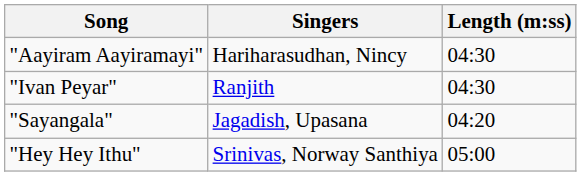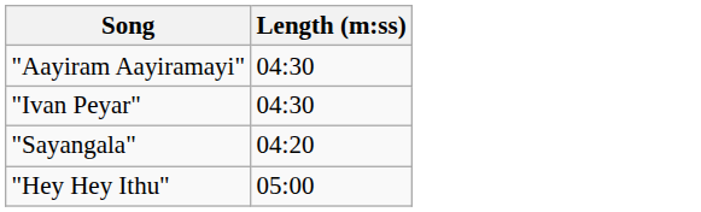- column: Singers | Hariharasudhan, Nincy | Ranjith | Jagadish, Upasana | Srinivas, Norway Santhiya
